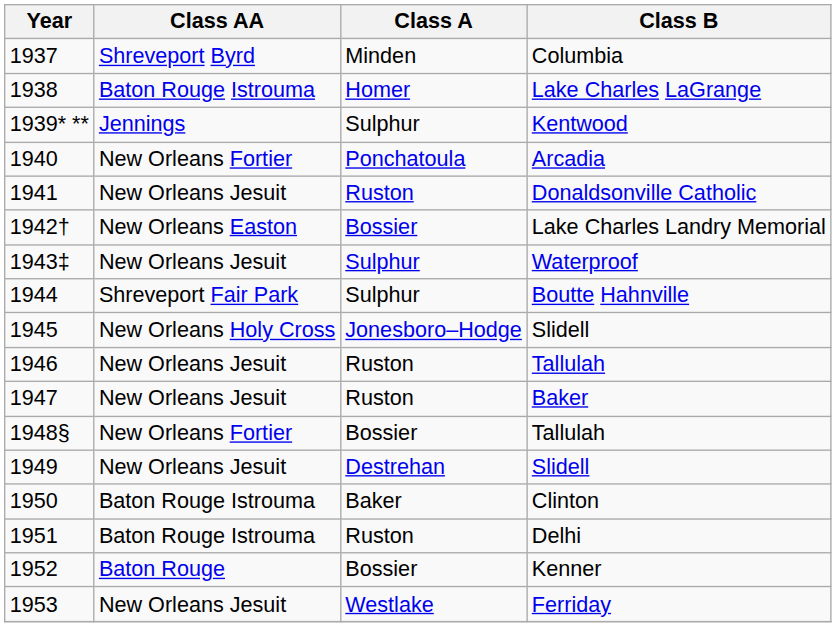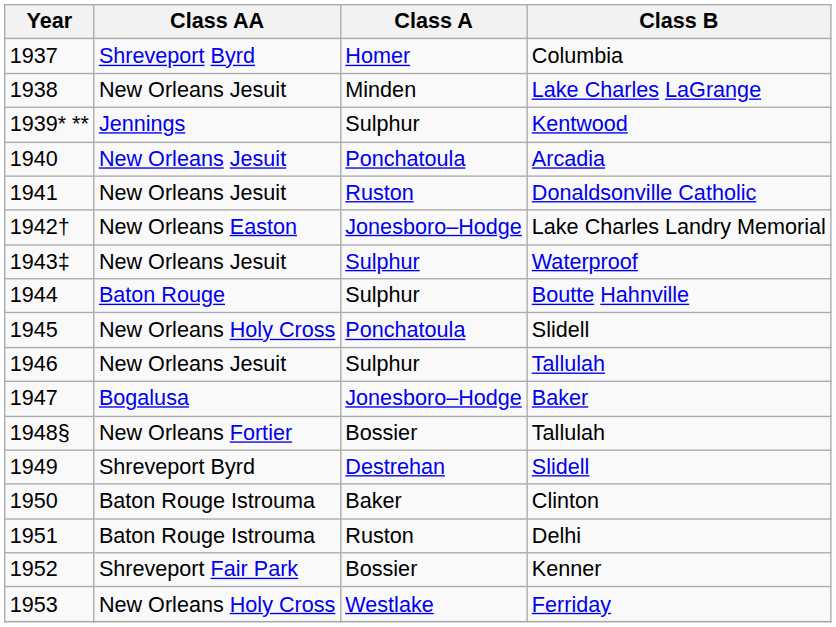1937 | Class A: Minden -> Homer
1938 | Class AA: Baton Rouge Istrouma -> New Orleans Jesuit
1938 | Class A: Homer -> Minden
1940 | Class AA: New Orleans Fortier -> New Orleans Jesuit
1942† | Class A: Bossier -> Jonesboro–Hodge
1944 | Class AA: Shreveport Fair Park -> Baton Rouge
1945 | Class A: Jonesboro–Hodge -> Ponchatoula
1946 | Class A: Ruston -> Sulphur
1947 | Class AA: New Orleans Jesuit -> Bogalusa
1947 | Class A: Ruston -> Jonesboro–Hodge
1949 | Class AA: New Orleans Jesuit -> Shreveport Byrd
1952 | Class AA: Baton Rouge -> Shreveport Fair Park
1953 | Class AA: New Orleans Jesuit -> New Orleans Holy Cross
